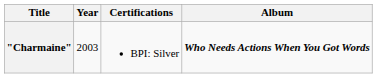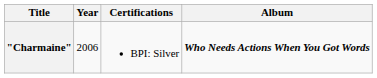"Charmaine" | Year: 2003 -> 2006
